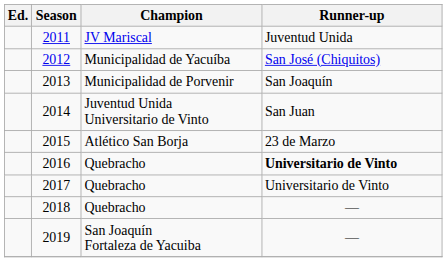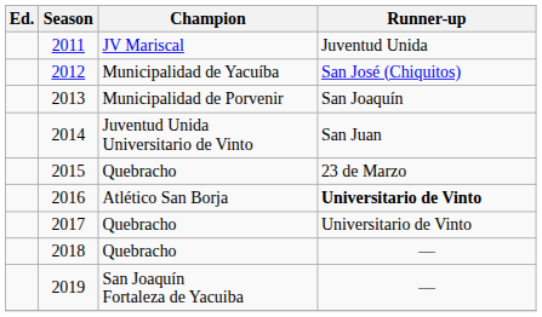2015 | Champion: Atlético San Borja -> Quebracho
2016 | Champion: Quebracho -> Atlético San Borja
